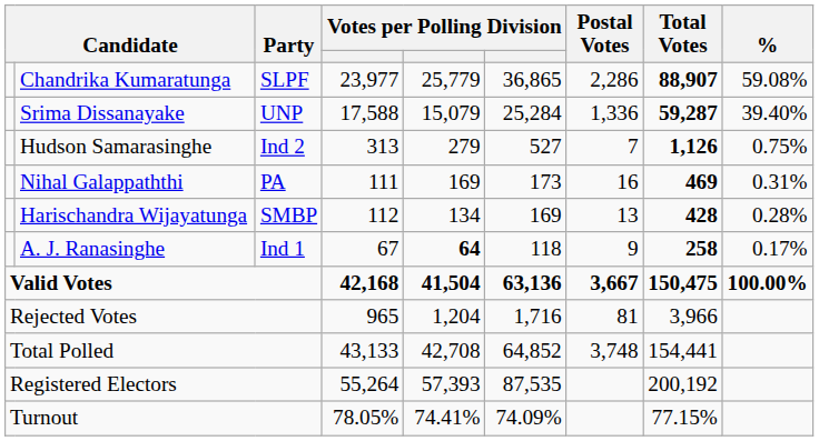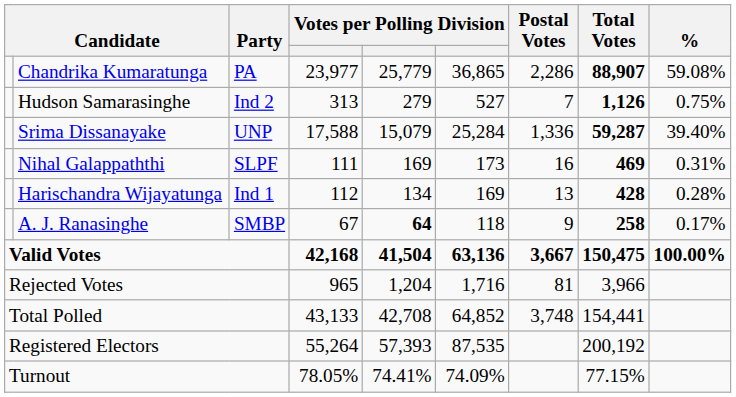Chandrika Kumaratunga | Party: SLPF -> PA
rows swapped: Srima Dissanayake <-> Hudson Samarasinghe
Nihal Galappaththi | Party: PA -> SLPF
Harischandra Wijayatunga | Party: SMBP -> Ind 1
A. J. Ranasinghe | Party: Ind 1 -> SMBP
